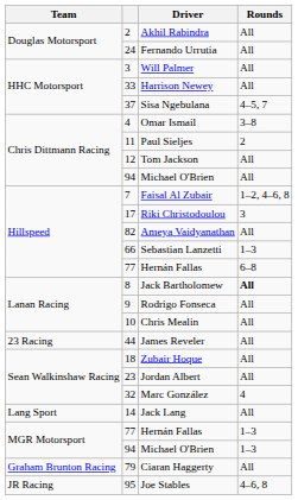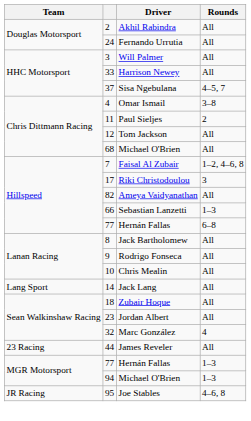Chris Dittmann Racing / Michael O'Brien | column 2: 94 -> 68
Jack Bartholomew | Rounds: bold -> normal
rows swapped: Jack Lang <-> James Reveler
- row: Graham Brunton Racing | 79 | Ciaran Haggerty | All
